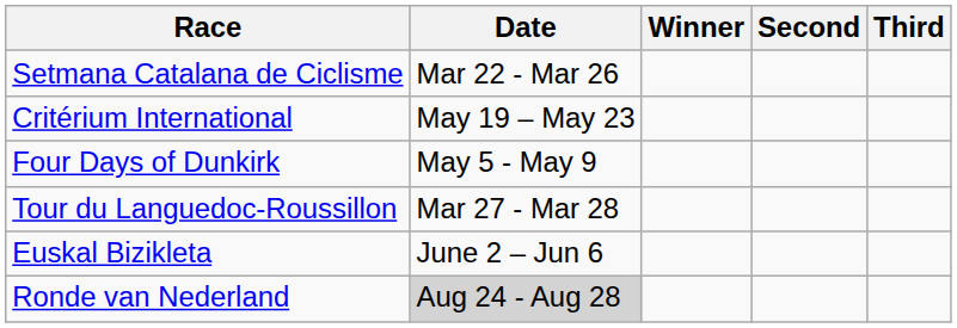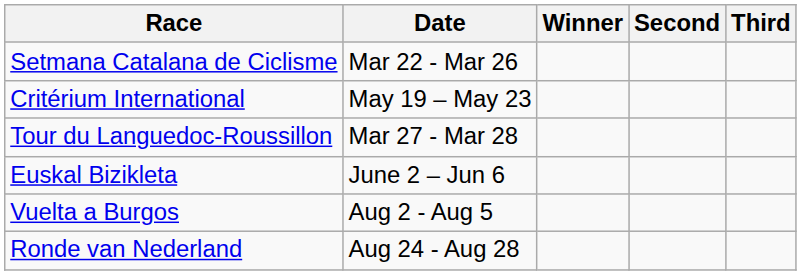- row: Four Days of Dunkirk | May 5 - May 9
+ row: Vuelta a Burgos | Aug 2 - Aug 5
Ronde van Nederland | Date: lightgrey background -> no background
